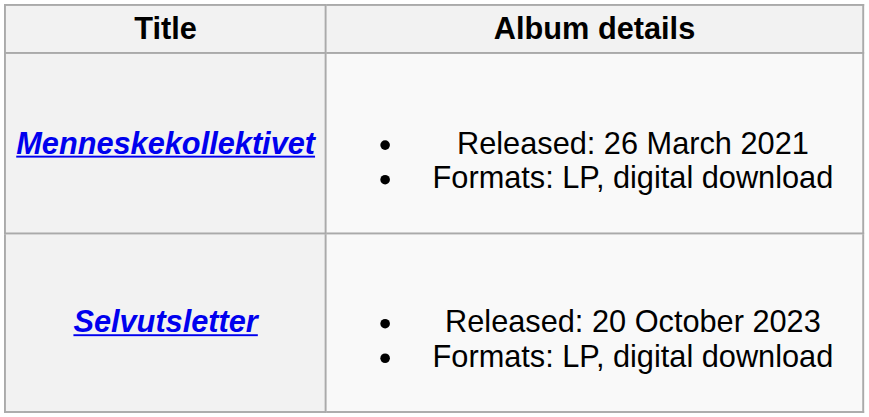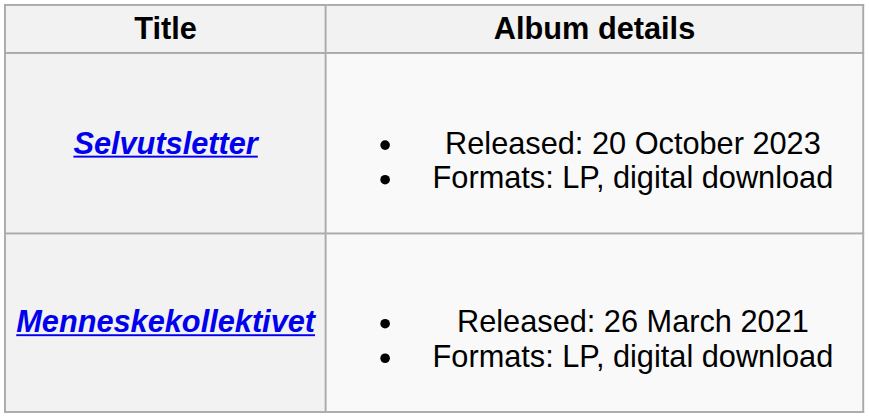rows swapped: Menneskekollektivet <-> Selvutsletter
